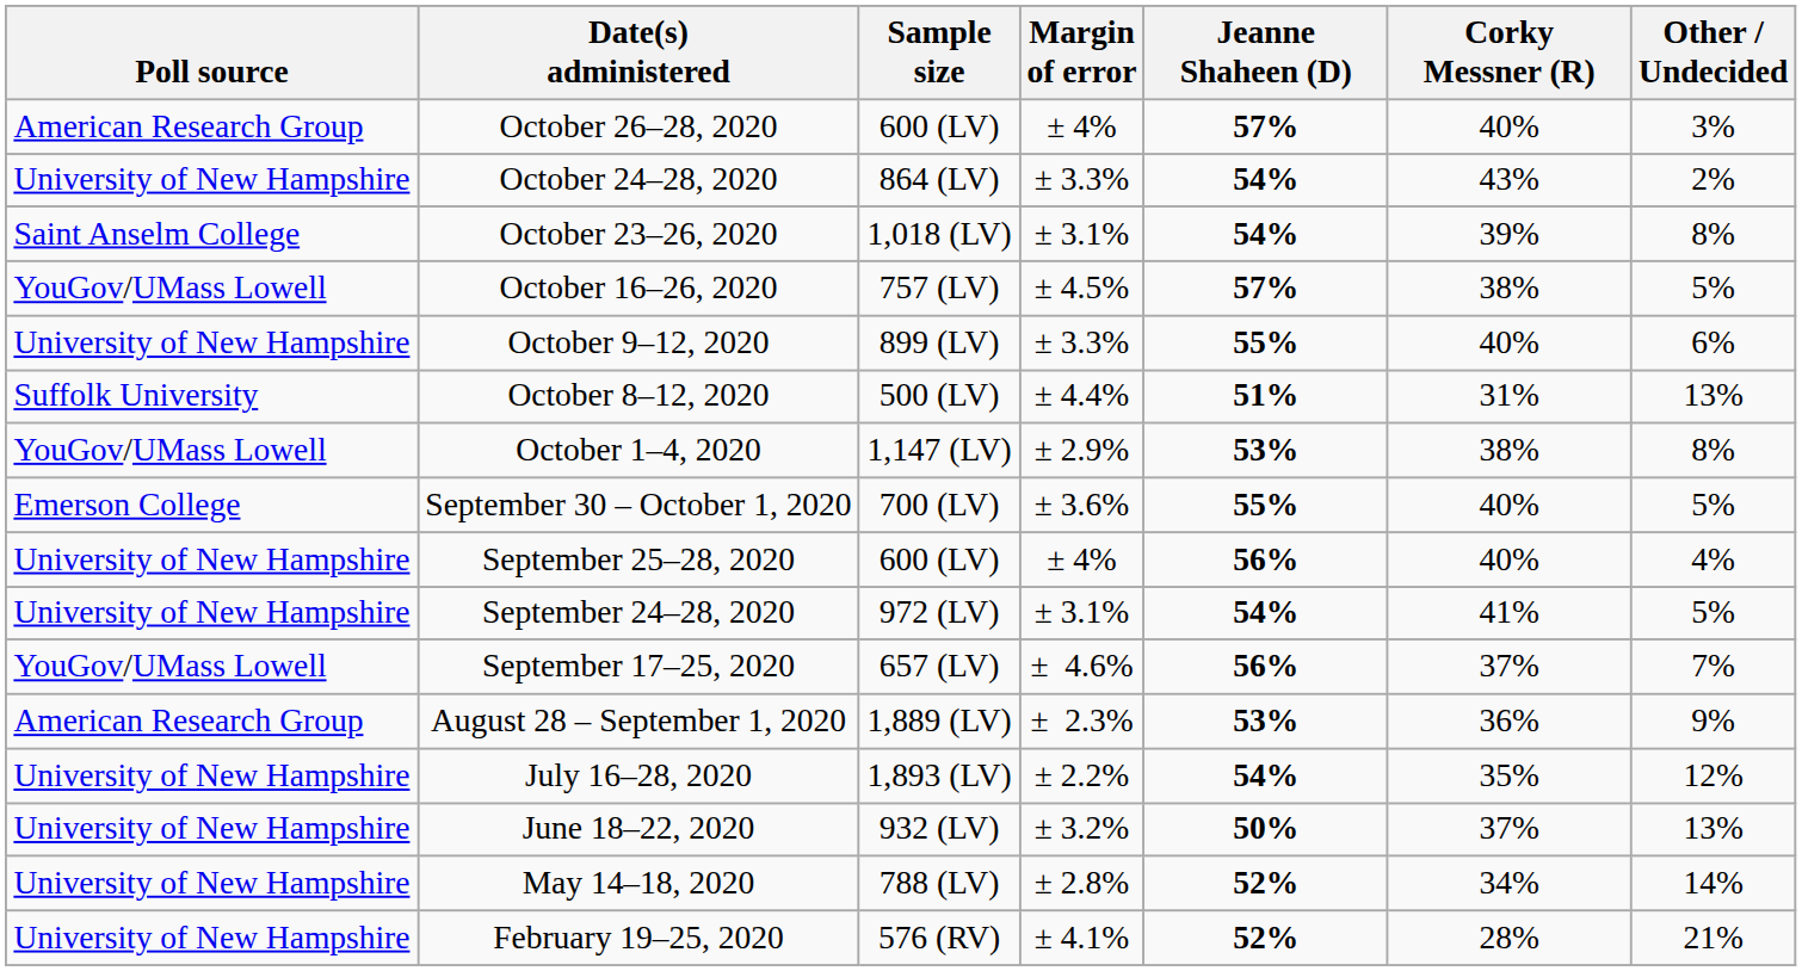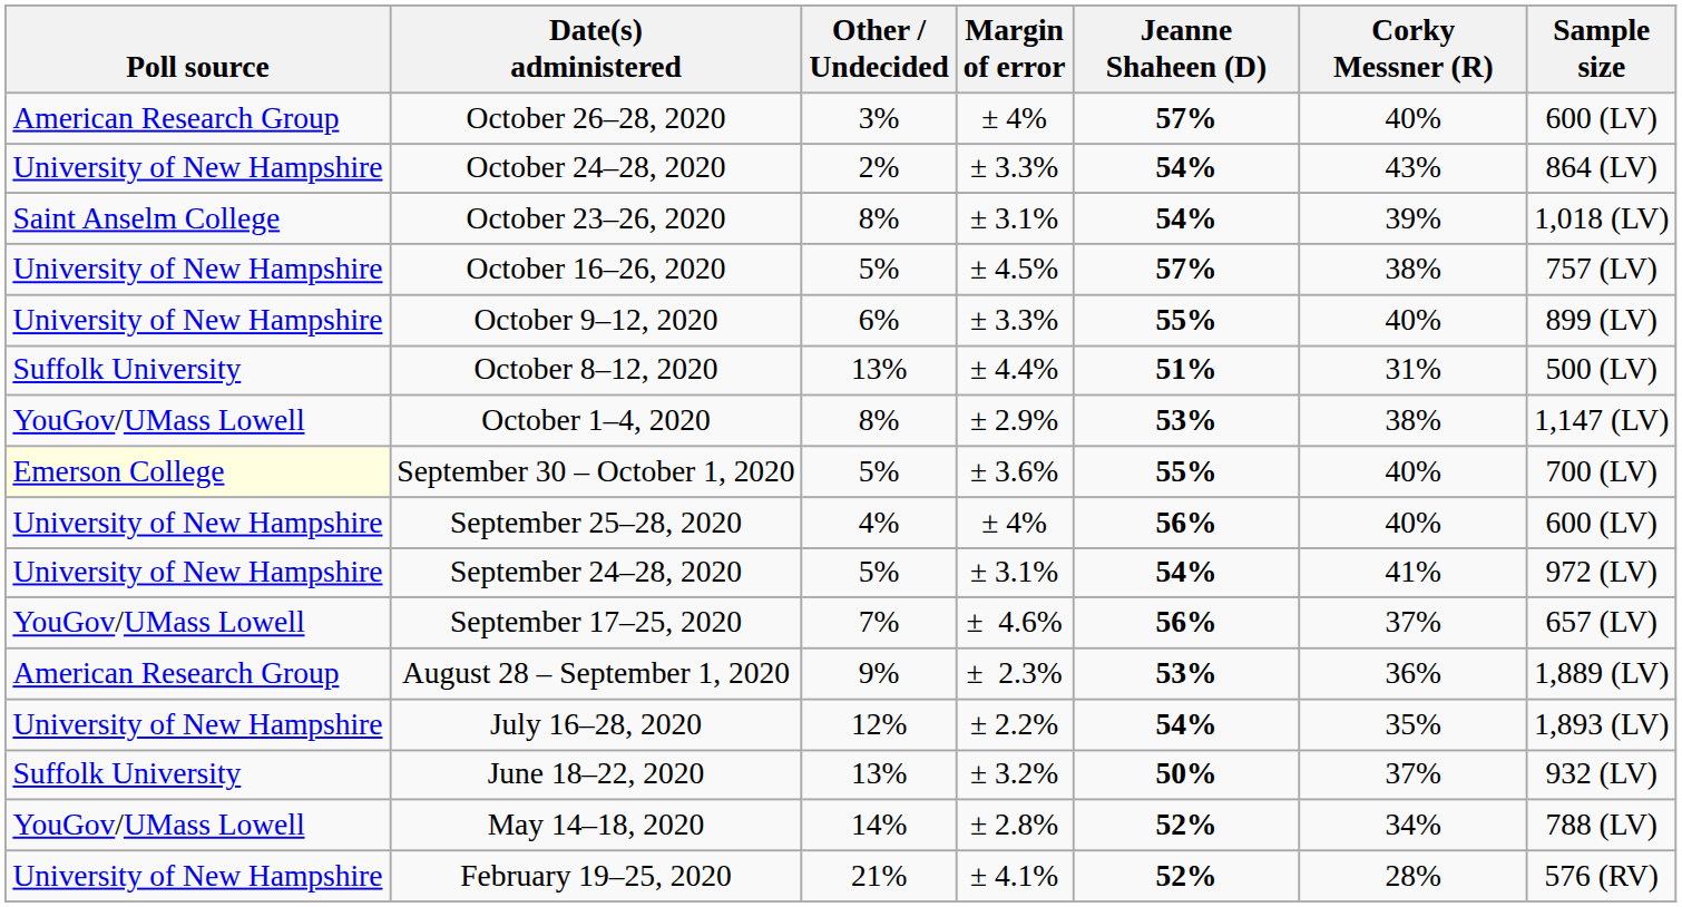columns swapped: Sample size <-> Other / Undecided
October 16–26, 2020 | Poll source: YouGov/UMass Lowell -> University of New Hampshire
September 30 – October 1, 2020 | Poll source: no background -> lightyellow background
June 18–22, 2020 | Poll source: University of New Hampshire -> Suffolk University
May 14–18, 2020 | Poll source: University of New Hampshire -> YouGov/UMass Lowell
